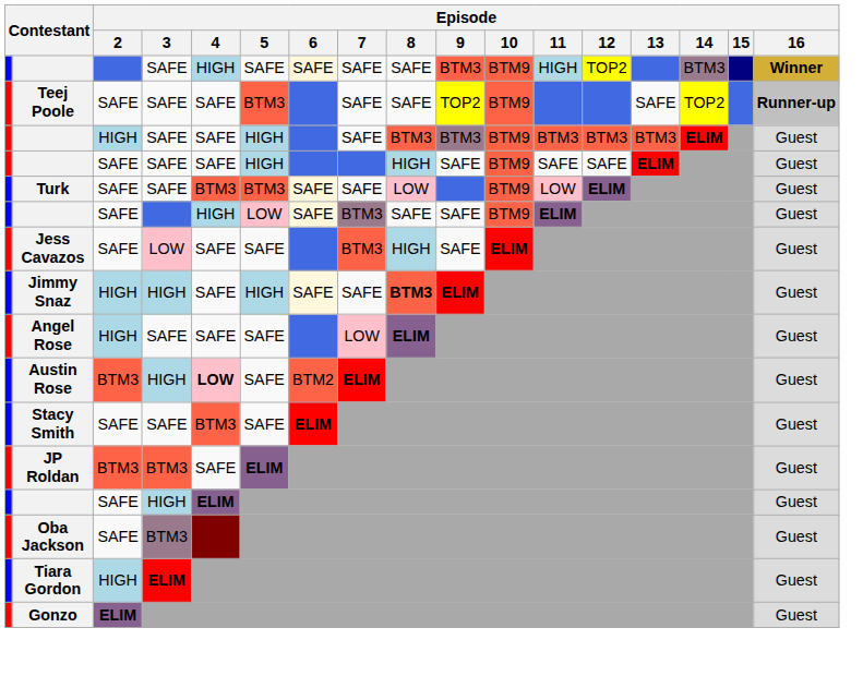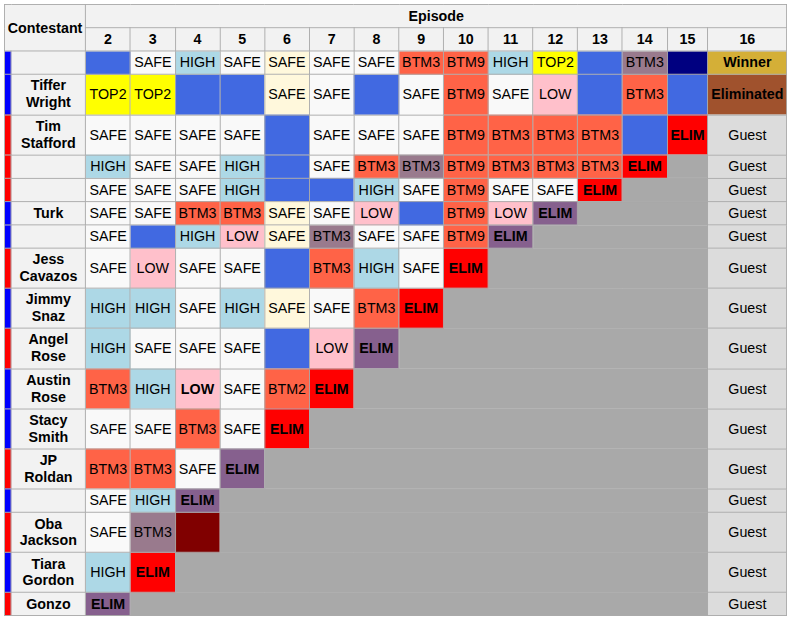- row: Teej Poole | SAFE | SAFE | SAFE | BTM3 | SAFE | SAFE | TOP2 | BTM9 | SAFE | TOP2 | Runner-up
+ row: Tiffer Wright | TOP2 | TOP2 | SAFE | SAFE | SAFE | BTM9 | SAFE | LOW | BTM3 | Eliminated
+ row: Tim Stafford | SAFE | SAFE | SAFE | SAFE | SAFE | SAFE | SAFE | BTM9 | BTM3 | BTM3 | BTM3 | ELIM | Guest
Jimmy Snaz | Episode / 8: bold -> normal
